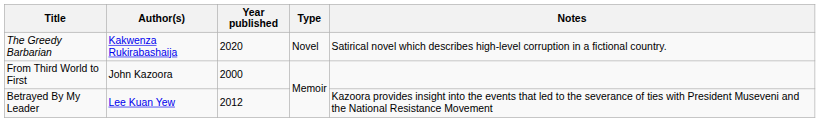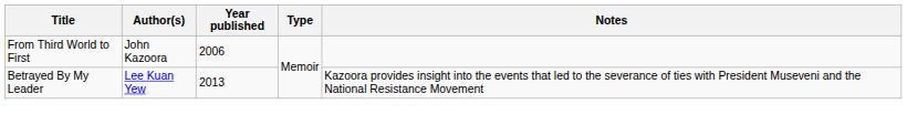- row: The Greedy Barbarian | Kakwenza Rukirabashaija | 2020 | Novel | Satirical novel which describes high-level corruption in a fictional country.
From Third World to First | Year published: 2000 -> 2006
Betrayed By My Leader | Year published: 2012 -> 2013
